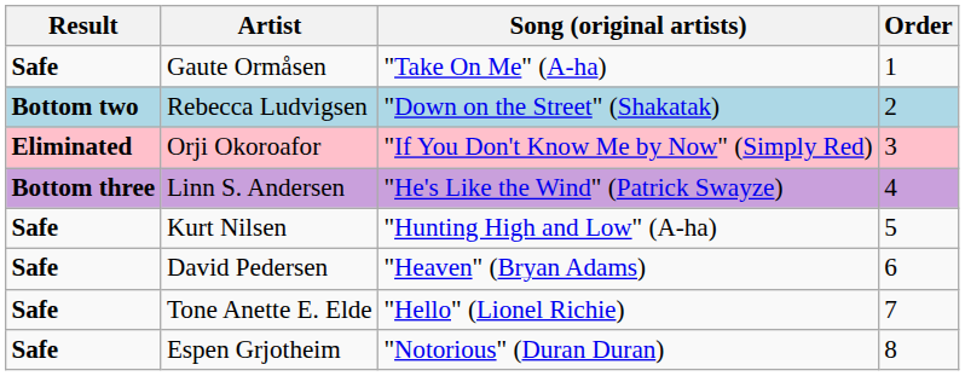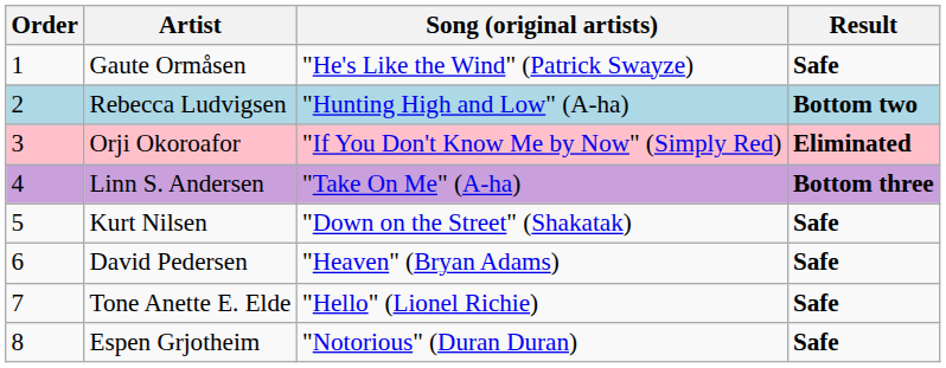columns swapped: Order <-> Result
Gaute Ormåsen | Song (original artists): "Take On Me" (A-ha) -> "He's Like the Wind" (Patrick Swayze)
Rebecca Ludvigsen | Song (original artists): "Down on the Street" (Shakatak) -> "Hunting High and Low" (A-ha)
Linn S. Andersen | Song (original artists): "He's Like the Wind" (Patrick Swayze) -> "Take On Me" (A-ha)
Kurt Nilsen | Song (original artists): "Hunting High and Low" (A-ha) -> "Down on the Street" (Shakatak)
